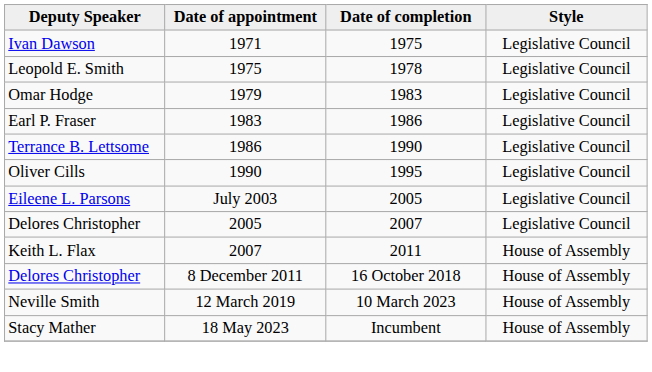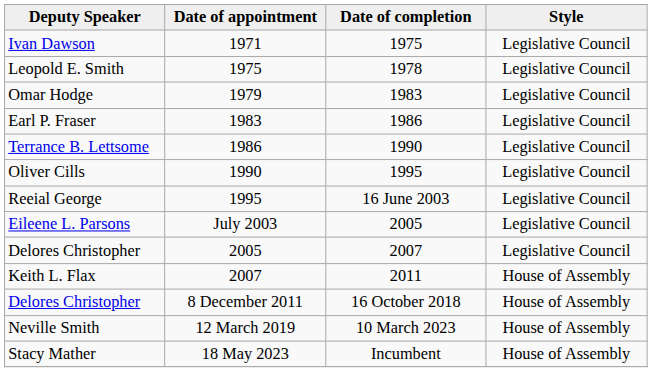+ row: Reeial George | 1995 | 16 June 2003 | Legislative Council
